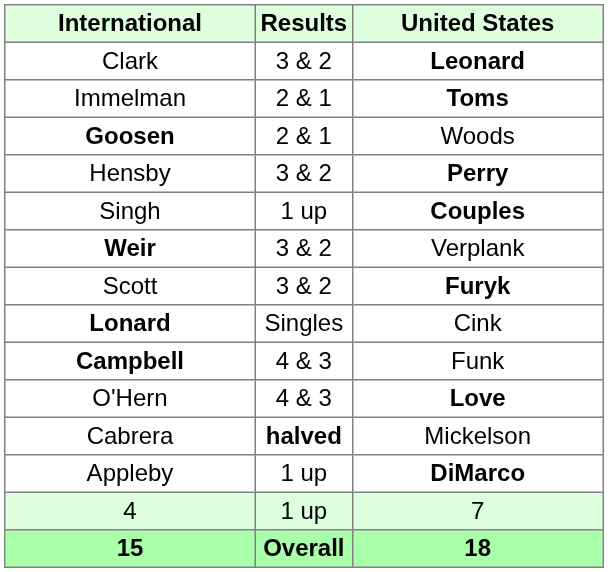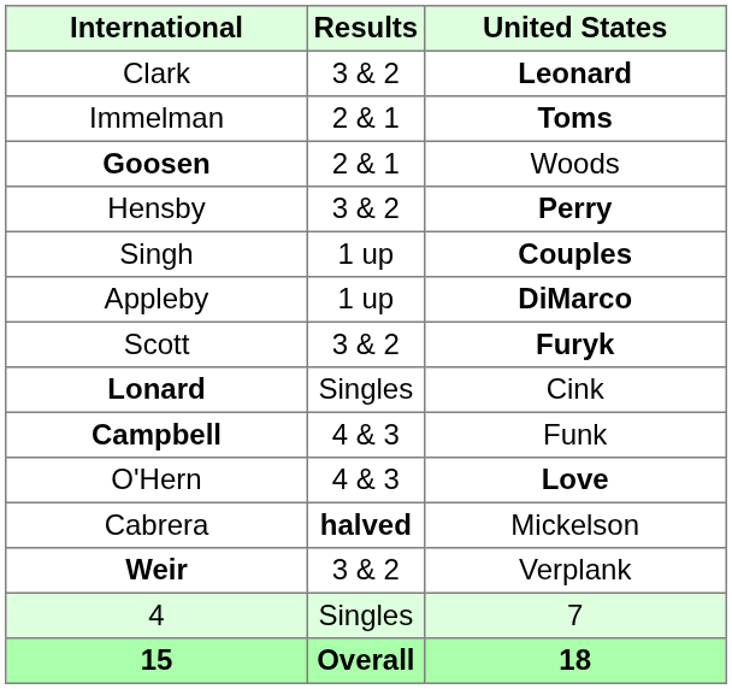rows swapped: Weir <-> Appleby
4 | Results: 1 up -> Singles
